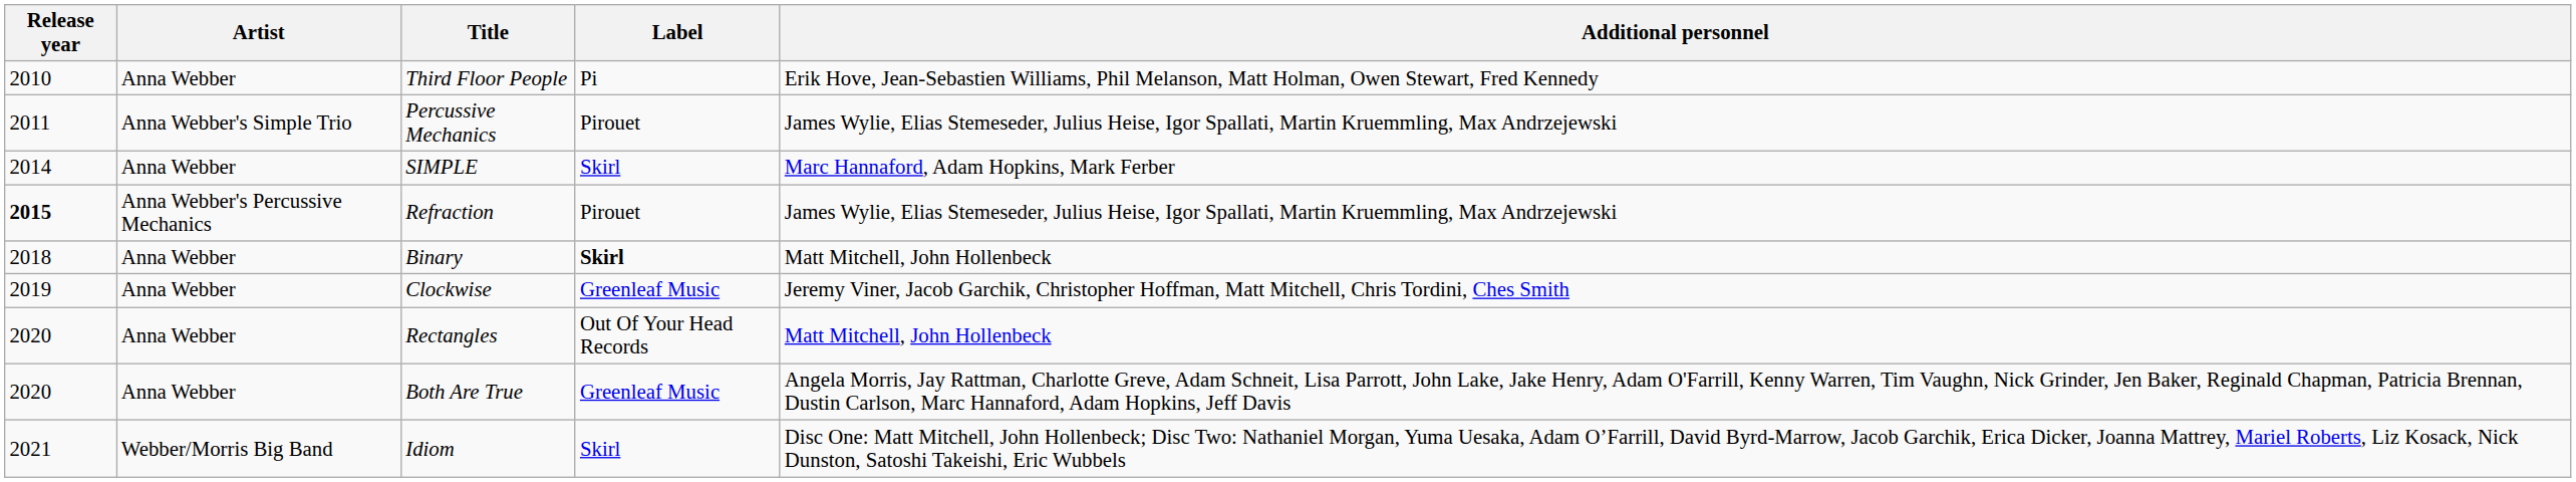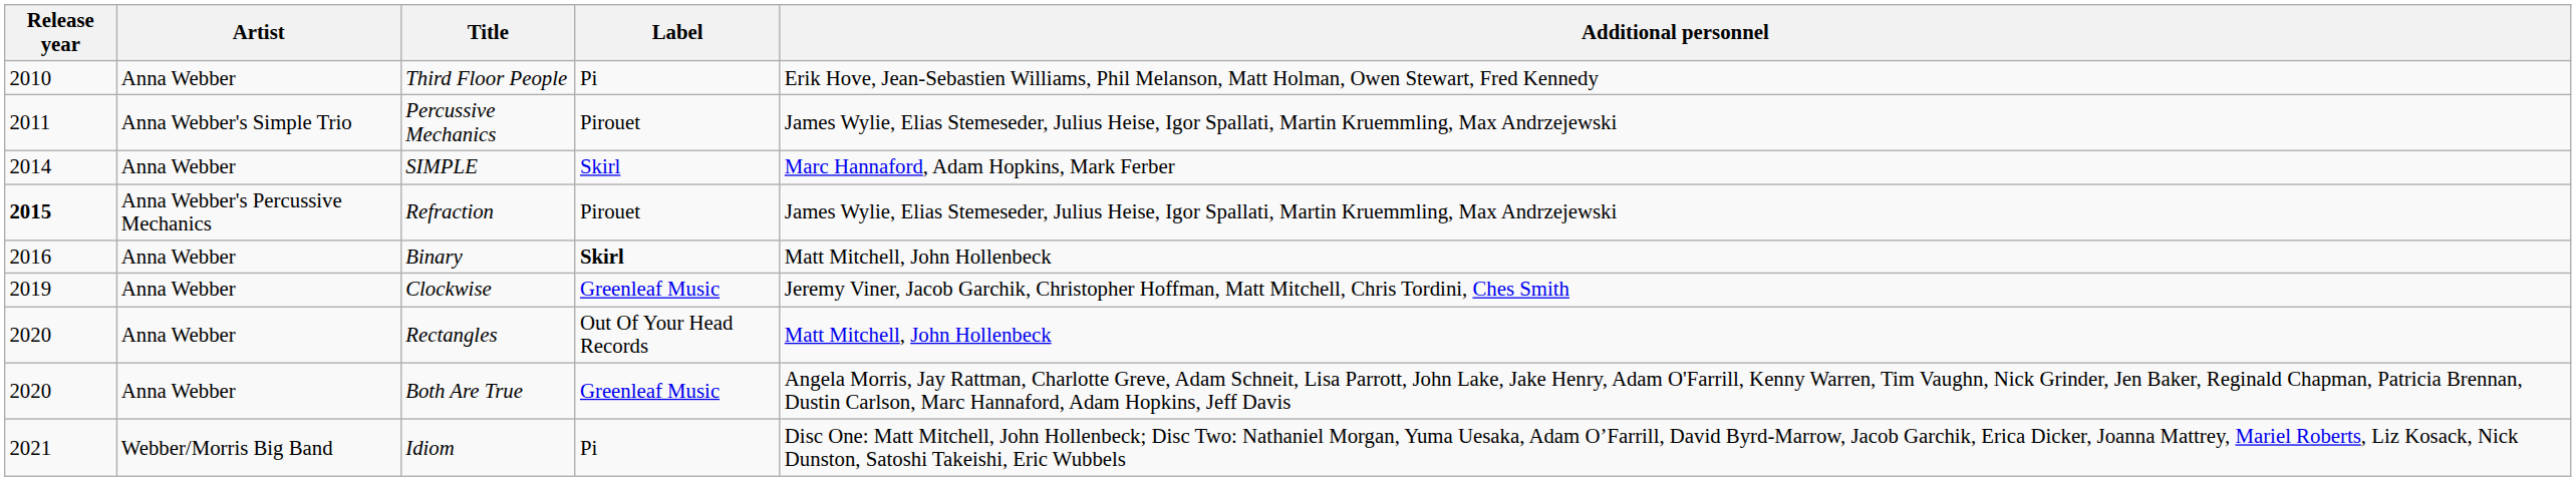Binary | Release year: 2018 -> 2016
Idiom | Label: Skirl -> Pi
